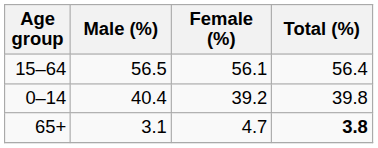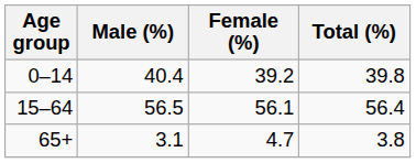rows swapped: 0–14 <-> 15–64
65+ | Total (%): bold -> normal
